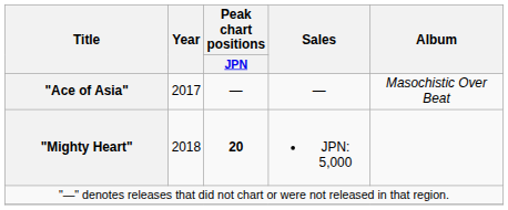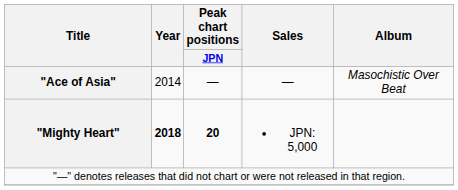"Ace of Asia" | Year: 2017 -> 2014
"Mighty Heart" | Year: normal -> bold
